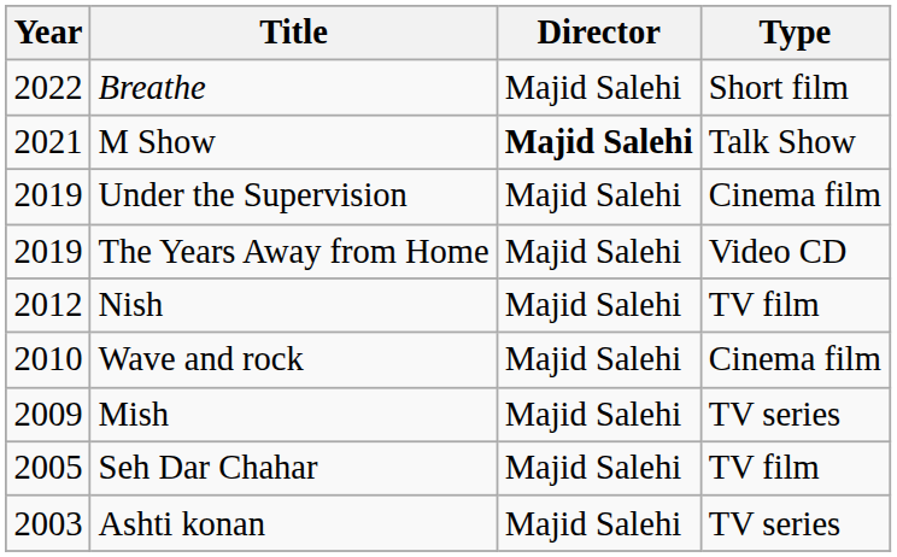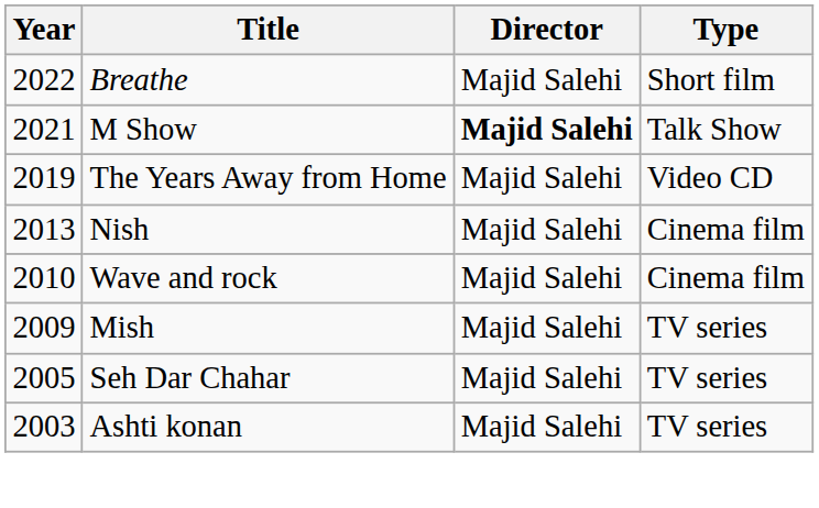- row: 2019 | Under the Supervision | Majid Salehi | Cinema film
Nish | Year: 2012 -> 2013
Nish | Type: TV film -> Cinema film
Seh Dar Chahar | Type: TV film -> TV series
